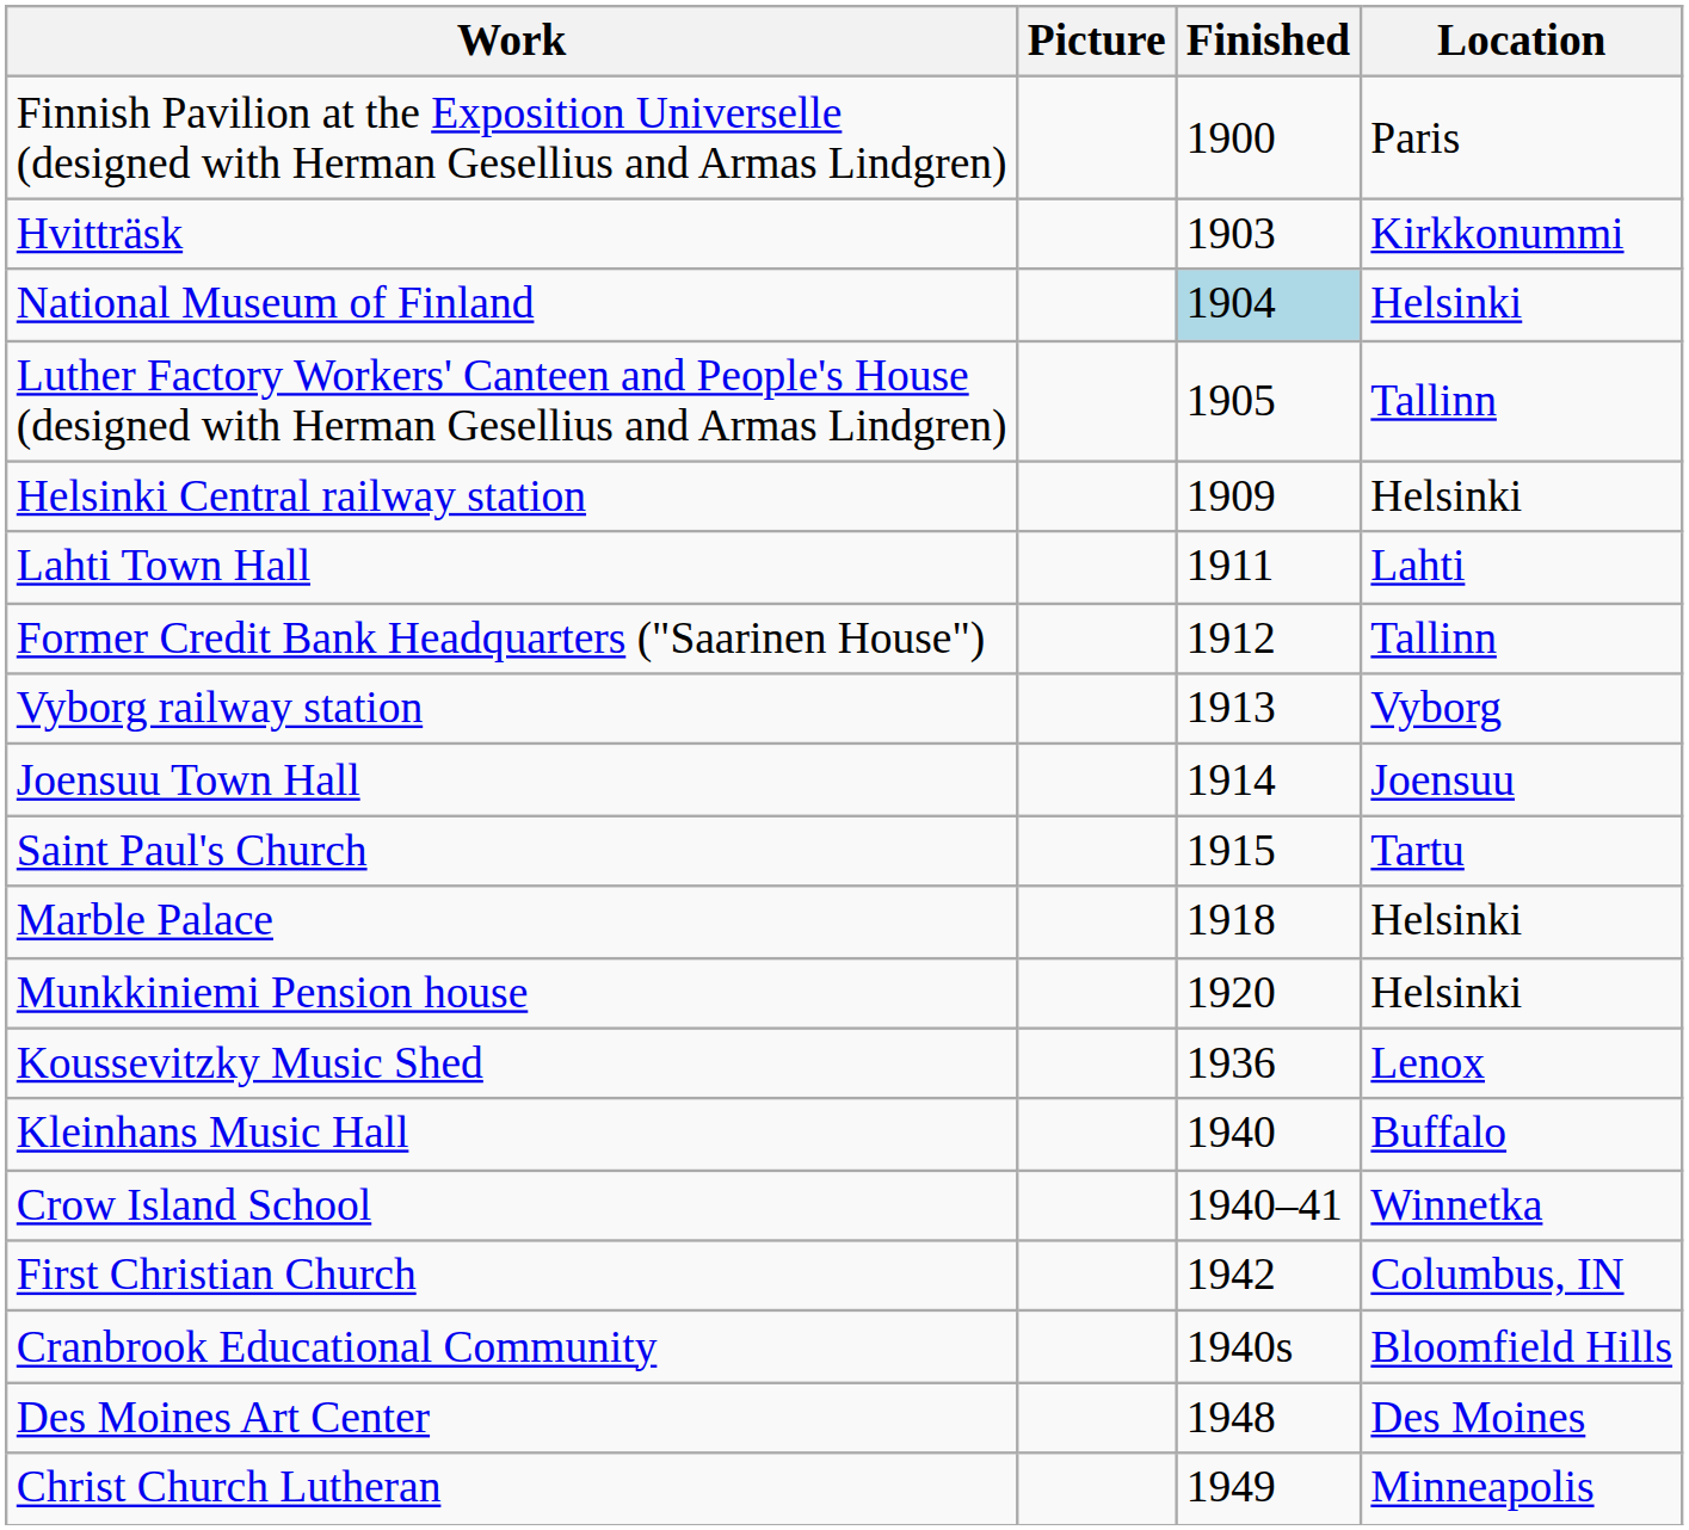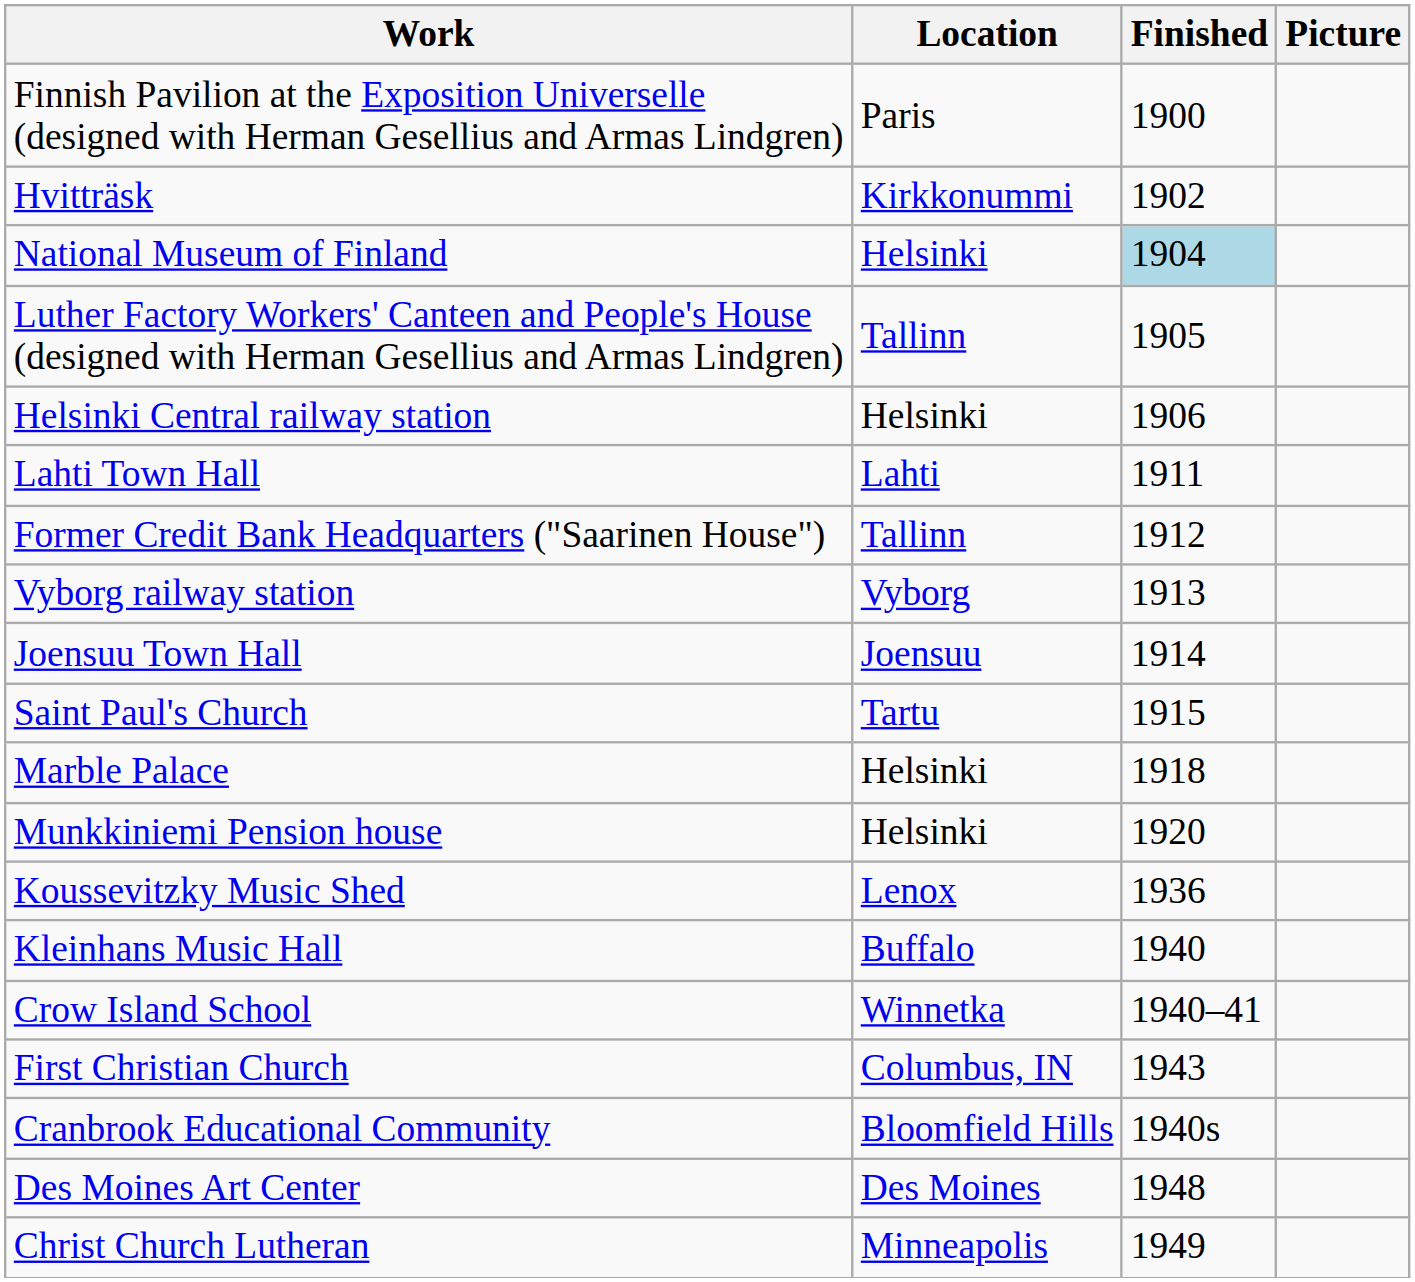columns swapped: Location <-> Picture
Hvitträsk | Finished: 1903 -> 1902
Helsinki Central railway station | Finished: 1909 -> 1906
First Christian Church | Finished: 1942 -> 1943
